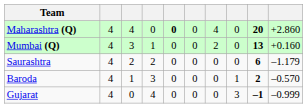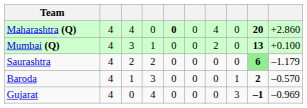Mumbai (Q) | column 10: +0.160 -> +0.100
Saurashtra | column 9: no background -> lightgreen background
Gujarat | column 10: –0.999 -> –0.969
